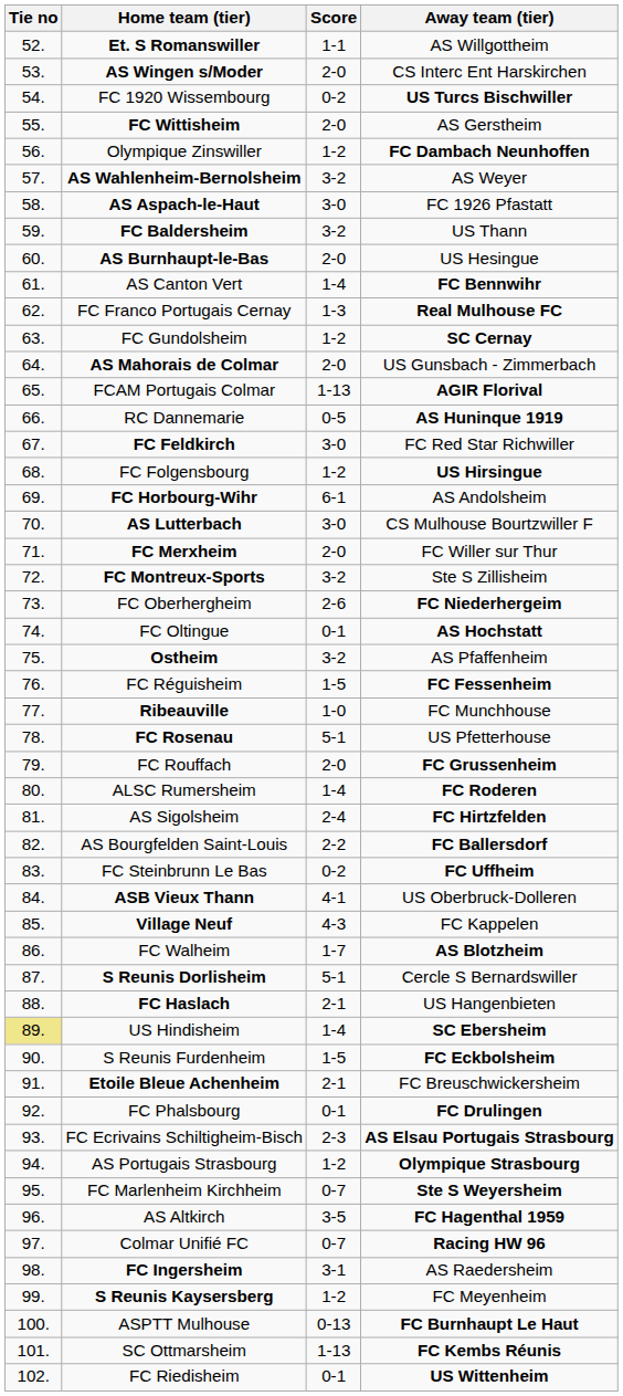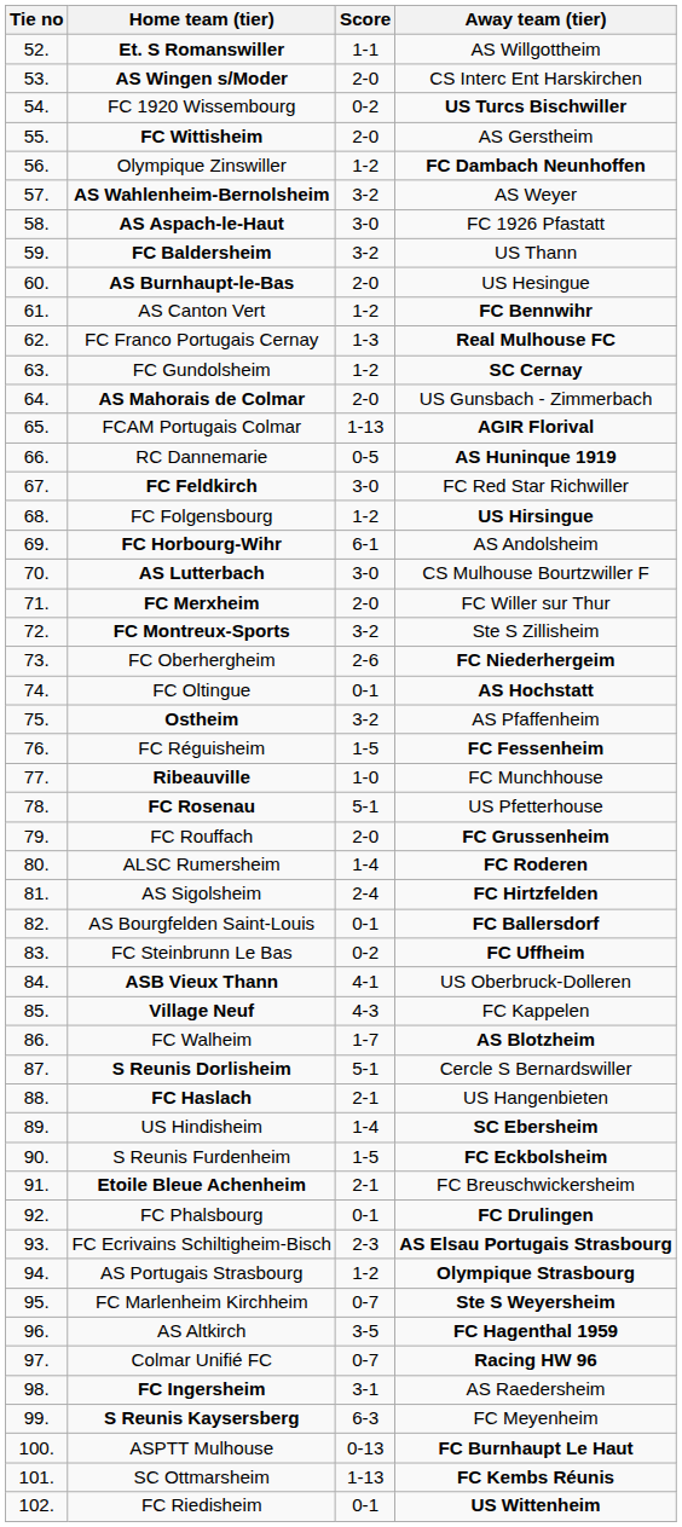AS Canton Vert | Score: 1-4 -> 1-2
AS Bourgfelden Saint-Louis | Score: 2-2 -> 0-1
US Hindisheim | Tie no: khaki background -> no background
S Reunis Kaysersberg | Score: 1-2 -> 6-3
